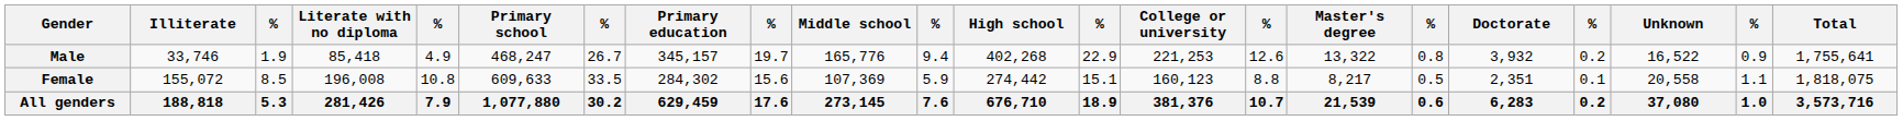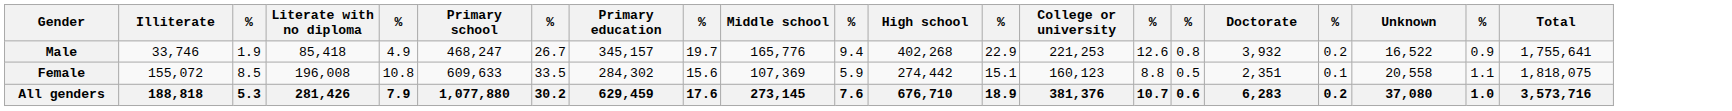- column: Master's degree | 13,322 | 8,217 | 21,539
